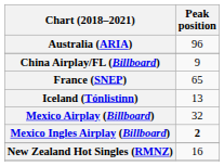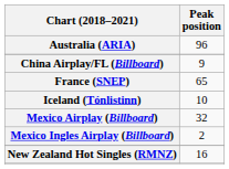Iceland (Tónlistinn) | Peak position: 13 -> 10
Mexico Ingles Airplay (Billboard) | Peak position: bold -> normal
